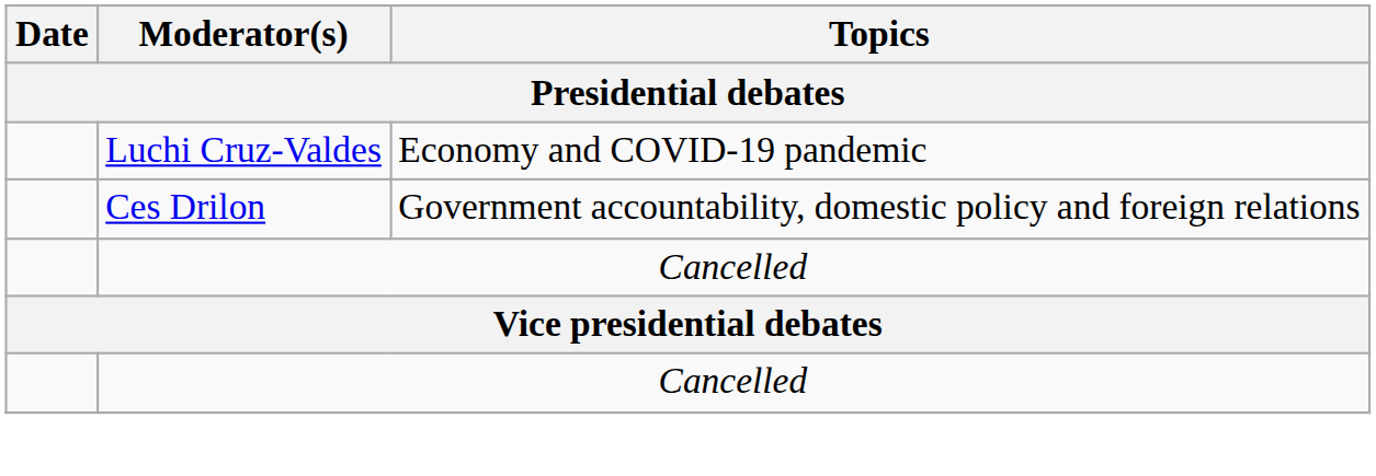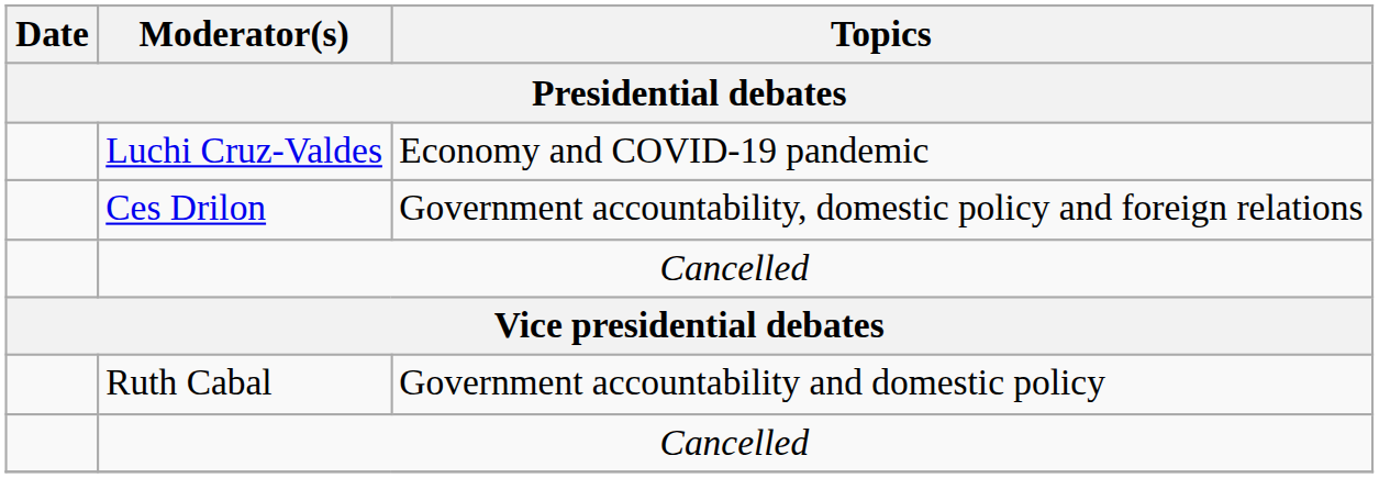+ row: Ruth Cabal | Government accountability and domestic policy
